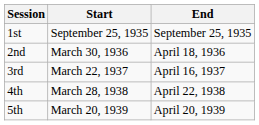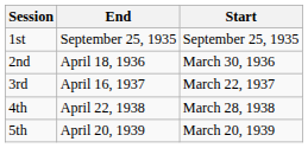columns swapped: Start <-> End
